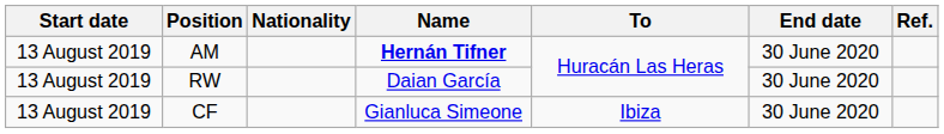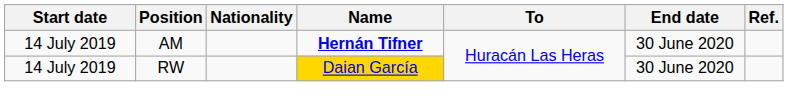AM | Start date: 13 August 2019 -> 14 July 2019
RW | Start date: 13 August 2019 -> 14 July 2019
RW | Name: no background -> gold background
- row: 13 August 2019 | CF | Gianluca Simeone | Ibiza | 30 June 2020
